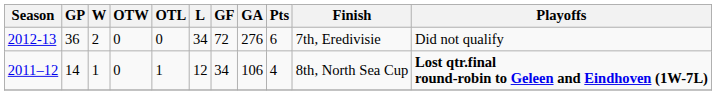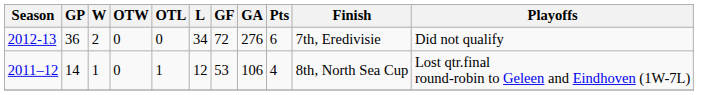2011–12 | GF: 34 -> 53
2011–12 | Playoffs: bold -> normal
